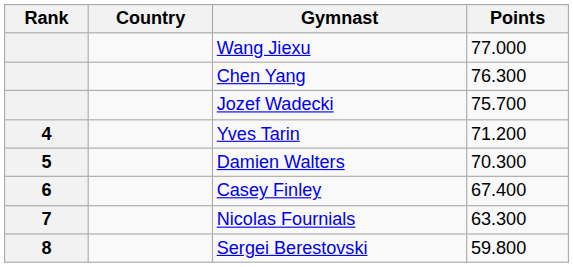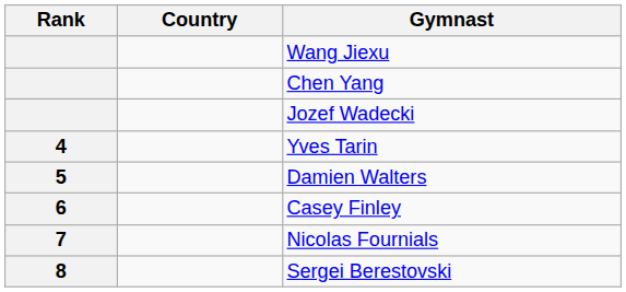- column: Points | 77.000 | 76.300 | 75.700 | 71.200 | 70.300 | 67.400 | 63.300 | 59.800
